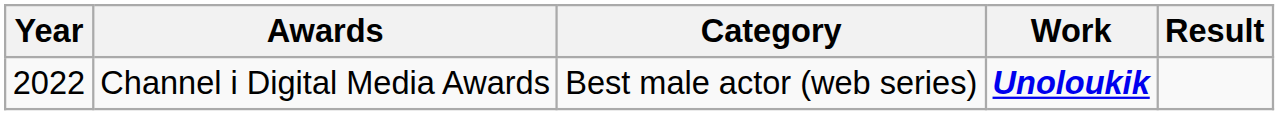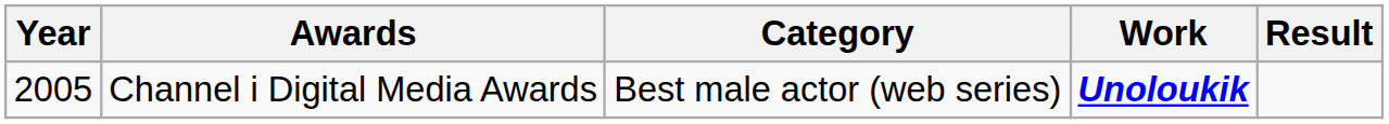Channel i Digital Media Awards | Year: 2022 -> 2005
